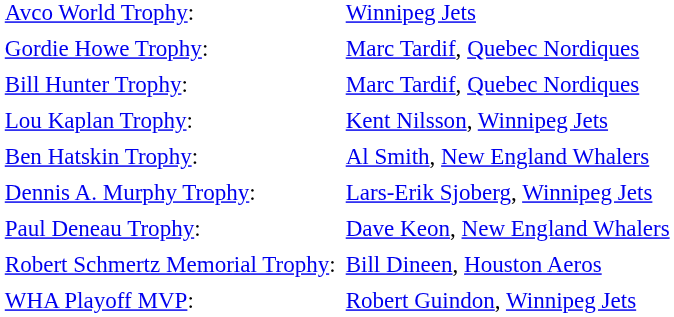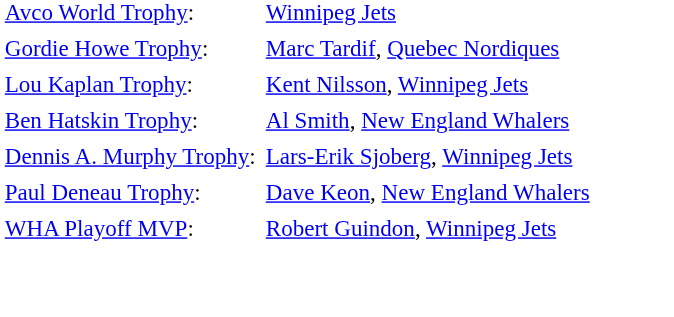- row: Bill Hunter Trophy: | Marc Tardif, Quebec Nordiques
- row: Robert Schmertz Memorial Trophy: | Bill Dineen, Houston Aeros
